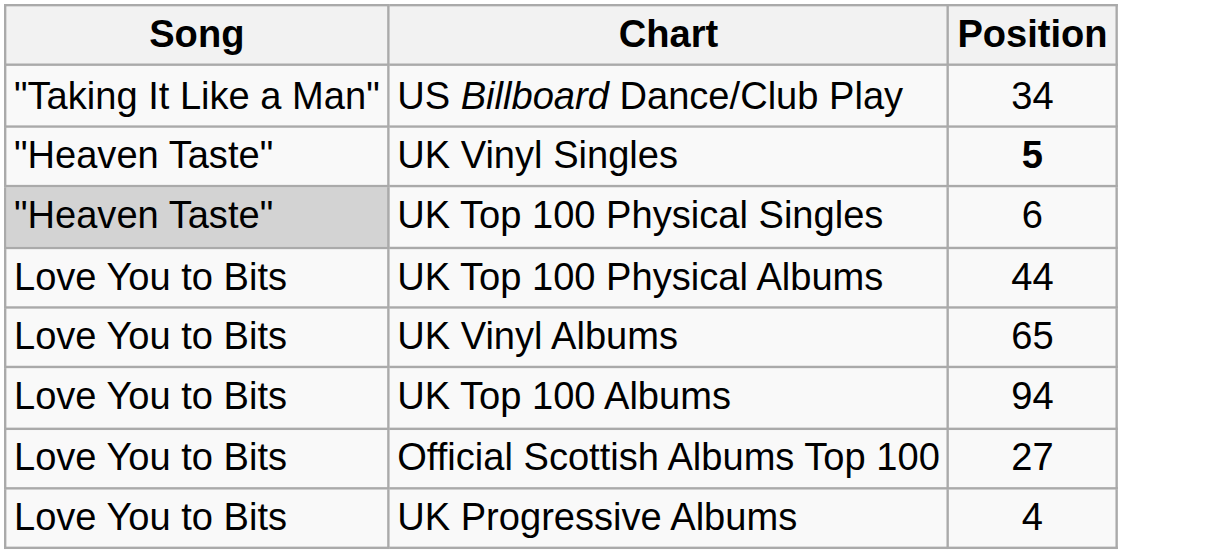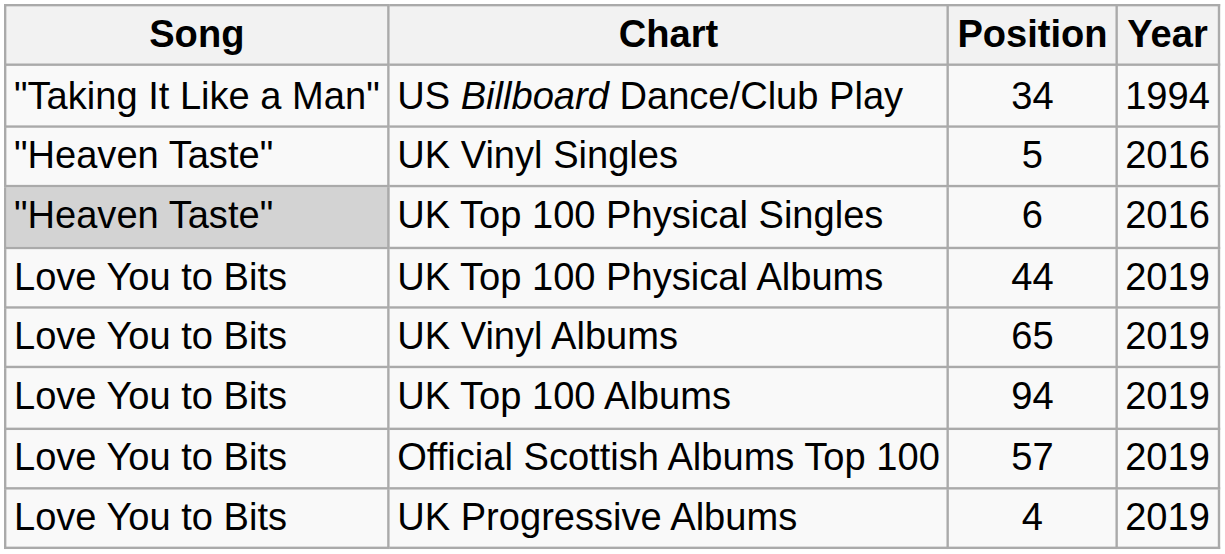+ column: Year | 1994 | 2016 | 2016 | 2019 | 2019 | 2019 | 2019 | 2019
UK Vinyl Singles | Position: bold -> normal
Official Scottish Albums Top 100 | Position: 27 -> 57
